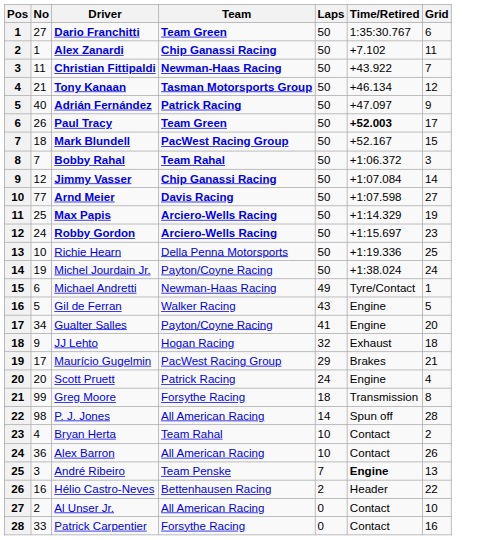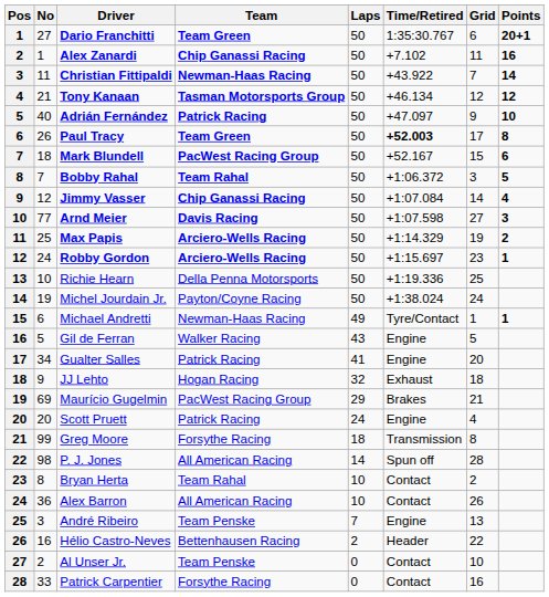+ column: Points | 20+1 | 16 | 14 | 12 | 10 | 8 | 6 | 5 | 4 | 3 | 2 | 1 | 1
Gualter Salles | Team: Payton/Coyne Racing -> Patrick Racing
Maurício Gugelmin | No: 17 -> 69
Bryan Herta | No: 4 -> 8
André Ribeiro | Time/Retired: bold -> normal
Al Unser Jr. | Team: All American Racing -> Team Penske
